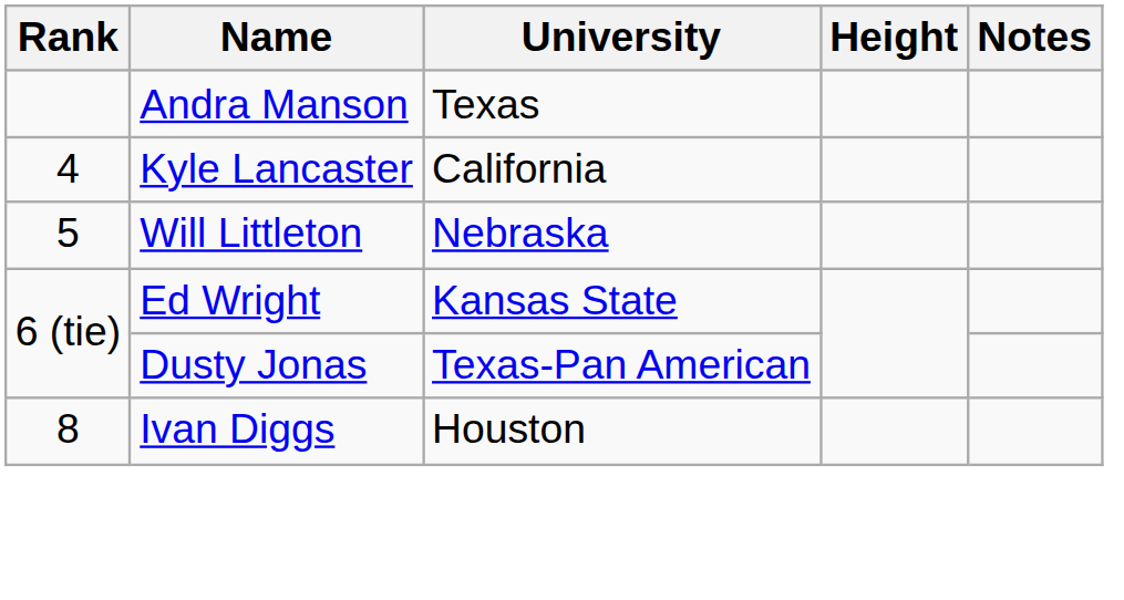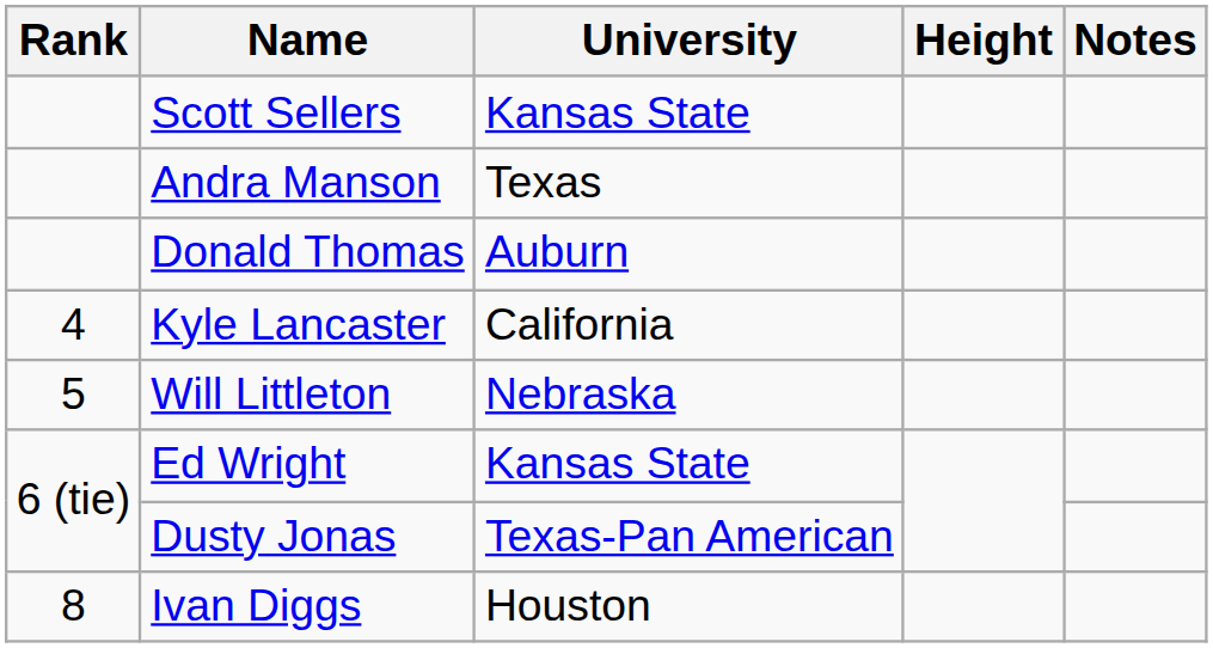+ row: Scott Sellers | Kansas State
+ row: Donald Thomas | Auburn
